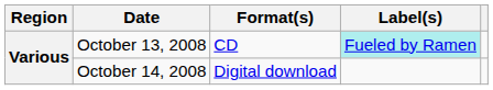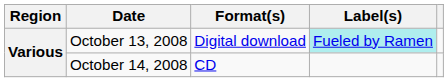October 13, 2008 | Format(s): CD -> Digital download
October 14, 2008 | Format(s): Digital download -> CD
